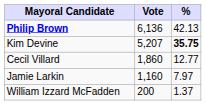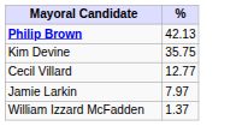- column: Vote | 6,136 | 5,207 | 1,860 | 1,160 | 200
Kim Devine | %: bold -> normal
